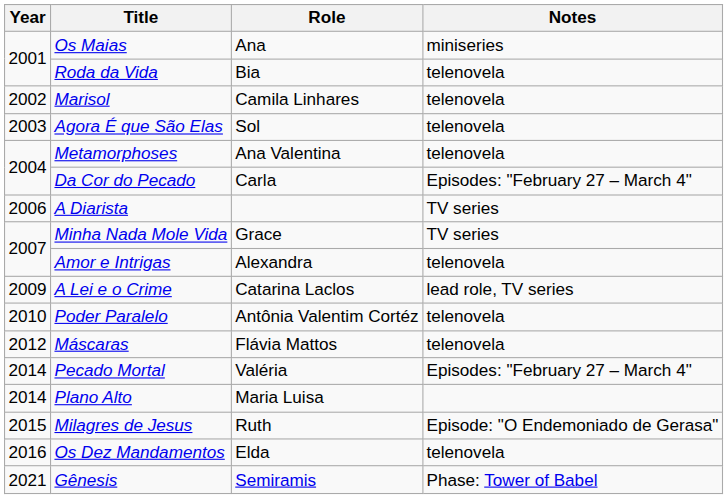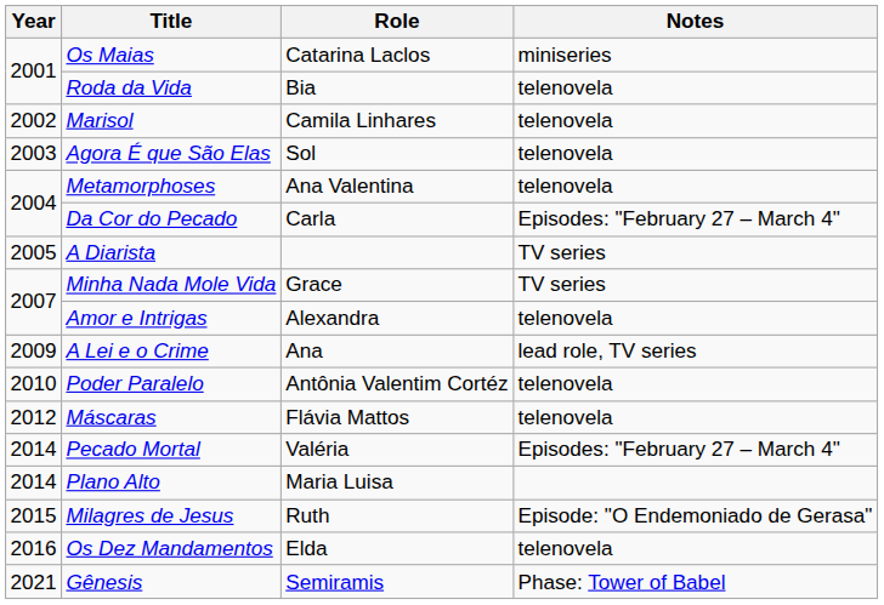Os Maias | Role: Ana -> Catarina Laclos
A Diarista | Year: 2006 -> 2005
A Lei e o Crime | Role: Catarina Laclos -> Ana
